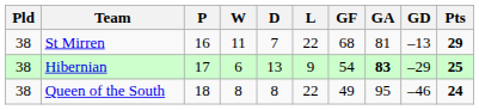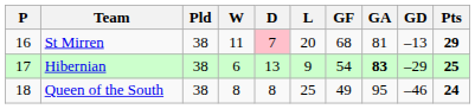columns swapped: P <-> Pld
St Mirren | D: no background -> pink background
St Mirren | L: 22 -> 20
Queen of the South | L: 22 -> 25
